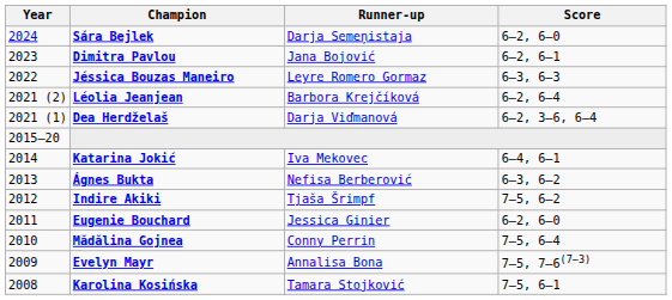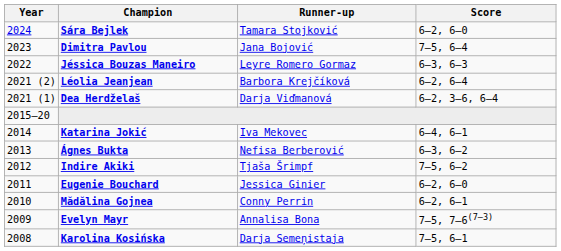Sára Bejlek | Runner-up: Darja Semeņistaja -> Tamara Stojković
Dimitra Pavlou | Score: 6–2, 6–1 -> 7–5, 6–4
Mădălina Gojnea | Score: 7–5, 6–4 -> 6–2, 6–1
Karolina Kosińska | Runner-up: Tamara Stojković -> Darja Semeņistaja
